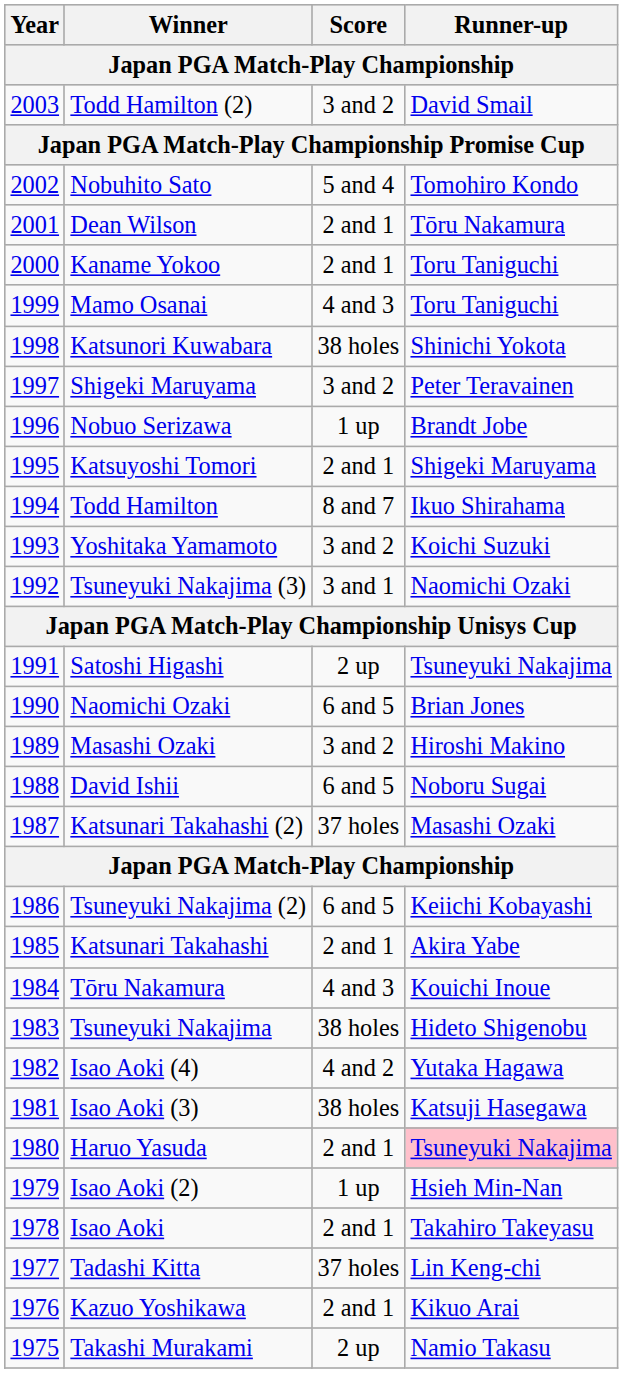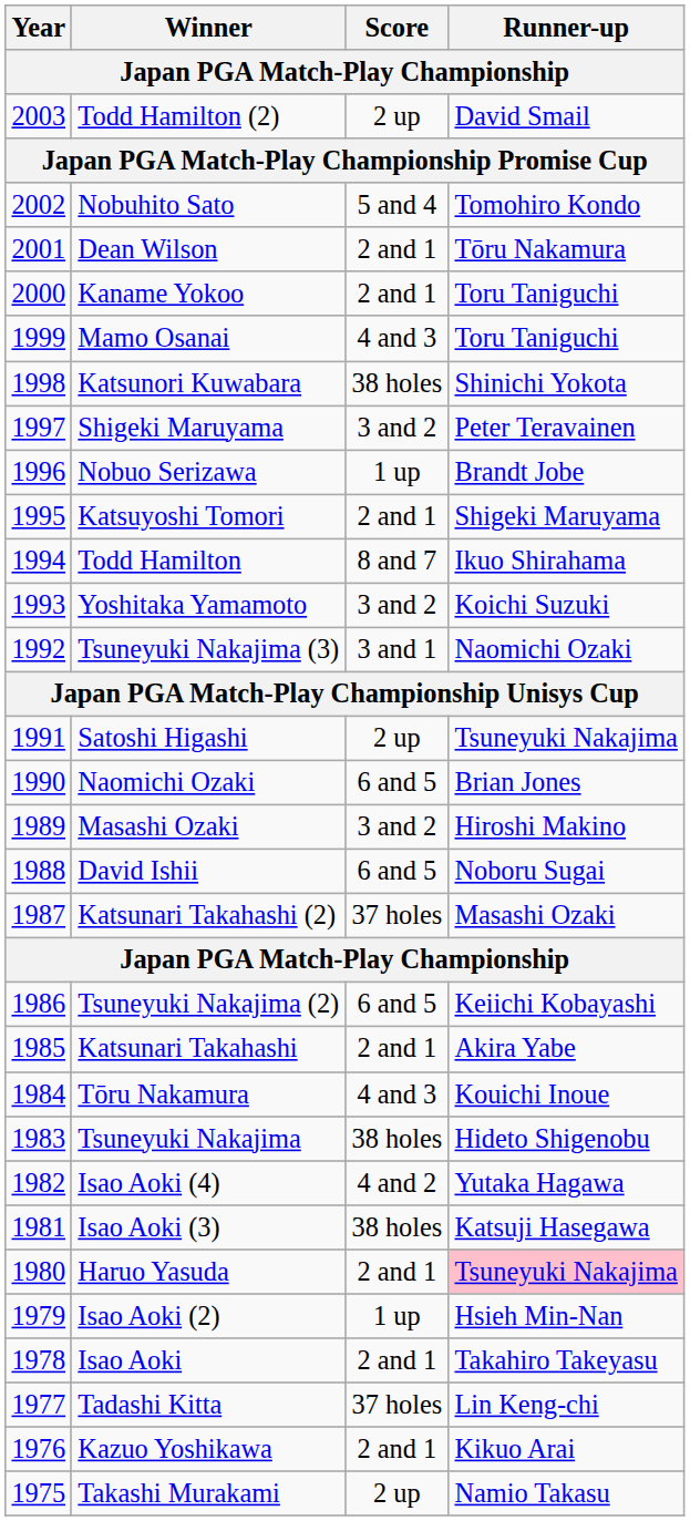Todd Hamilton (2) | Score: 3 and 2 -> 2 up
